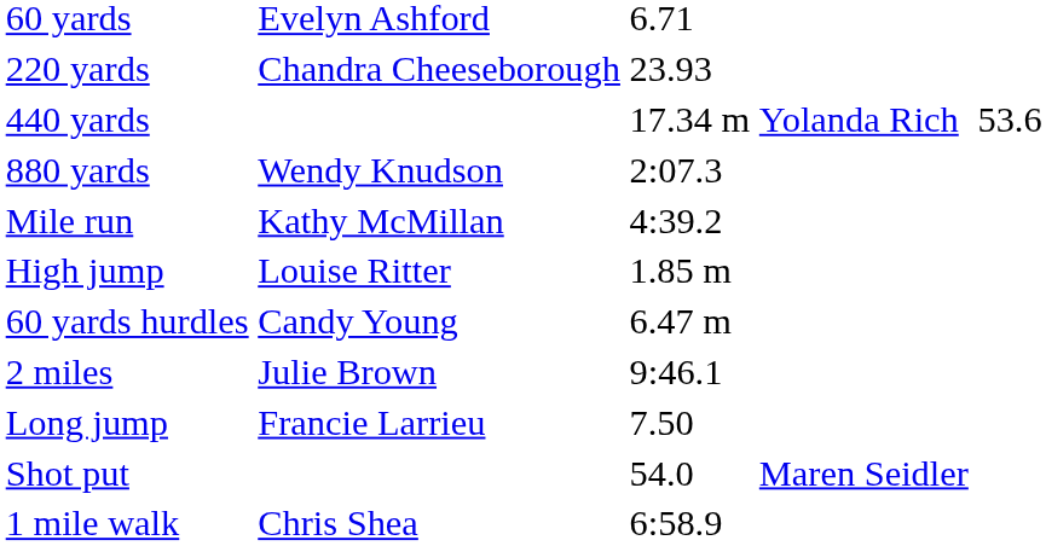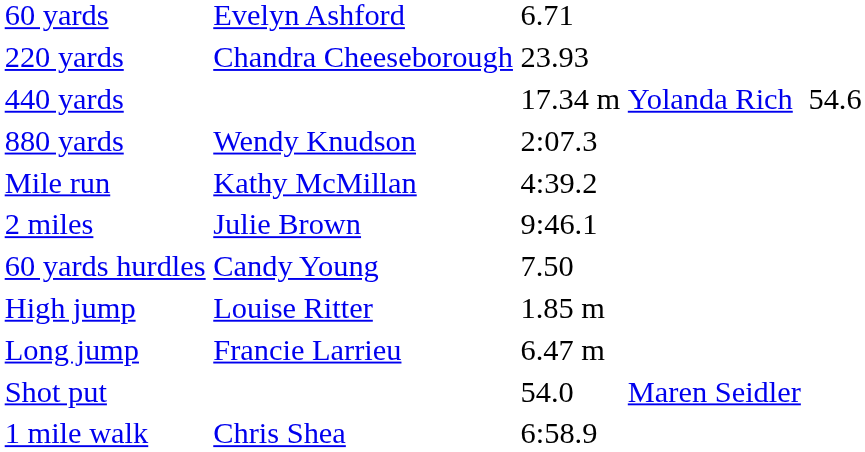440 yards | column 5: 53.6 -> 54.6
rows swapped: 2 miles <-> High jump
60 yards hurdles | column 3: 6.47 m -> 7.50
Long jump | column 3: 7.50 -> 6.47 m
